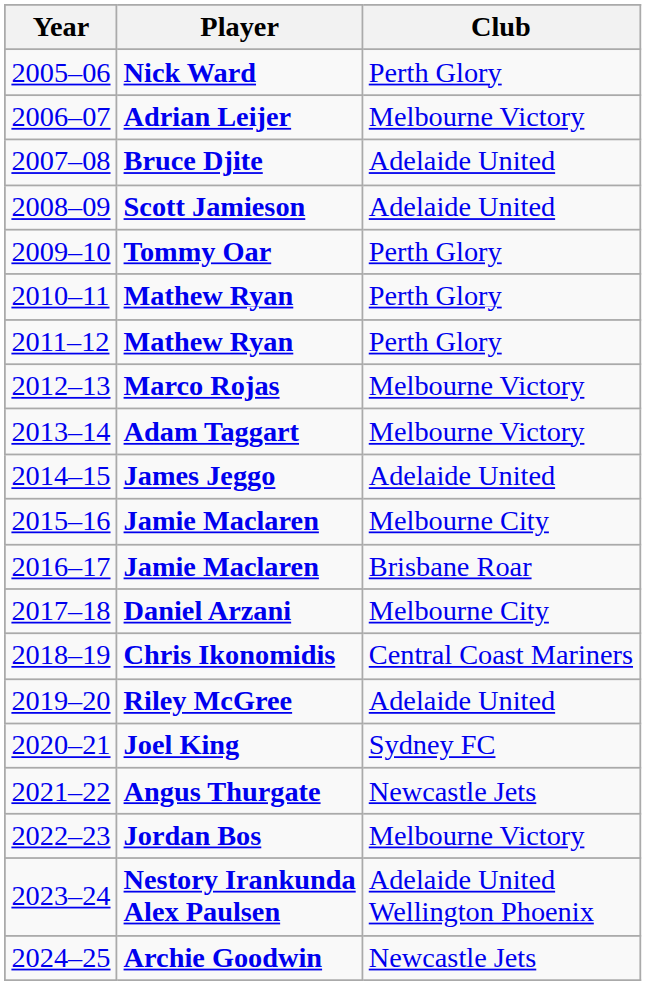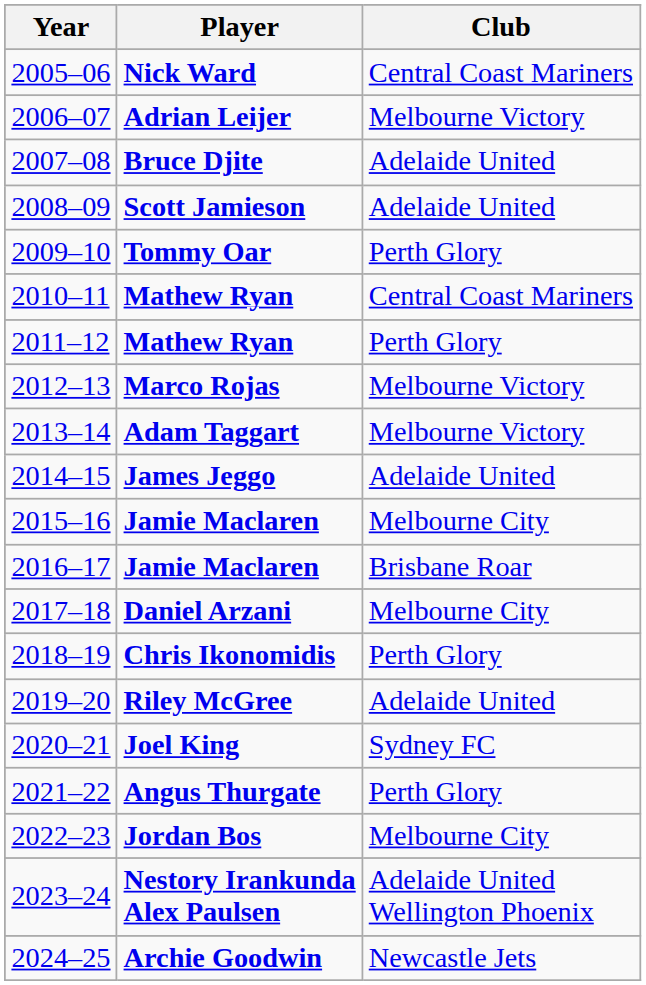Nick Ward | Club: Perth Glory -> Central Coast Mariners
2010–11 / Mathew Ryan | Club: Perth Glory -> Central Coast Mariners
Chris Ikonomidis | Club: Central Coast Mariners -> Perth Glory
Angus Thurgate | Club: Newcastle Jets -> Perth Glory
Jordan Bos | Club: Melbourne Victory -> Melbourne City
